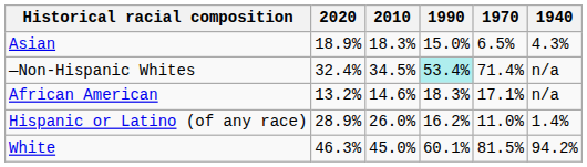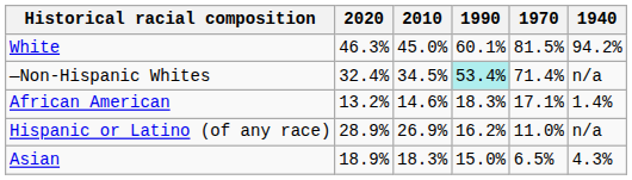rows swapped: White <-> Asian
African American | 1940: n/a -> 1.4%
Hispanic or Latino (of any race) | 2010: 26.0% -> 26.9%
Hispanic or Latino (of any race) | 1940: 1.4% -> n/a
